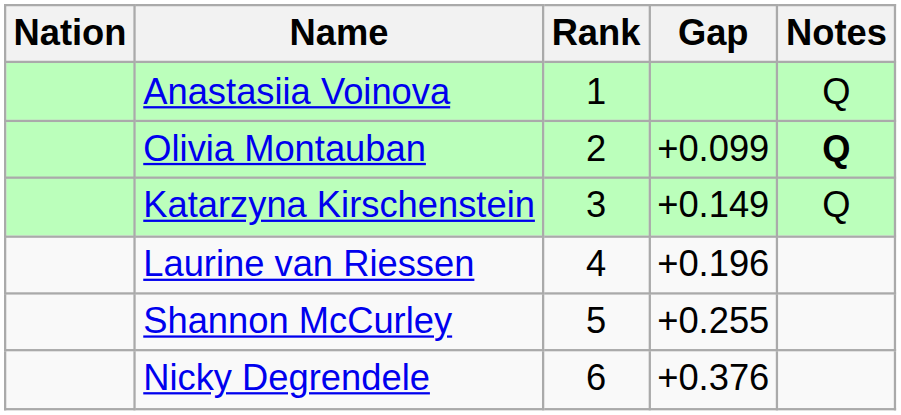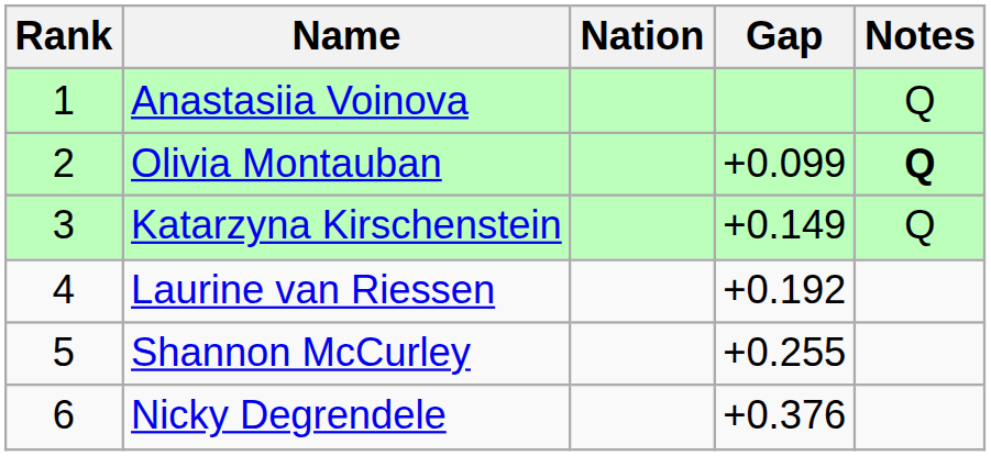columns swapped: Rank <-> Nation
Laurine van Riessen | Gap: +0.196 -> +0.192
